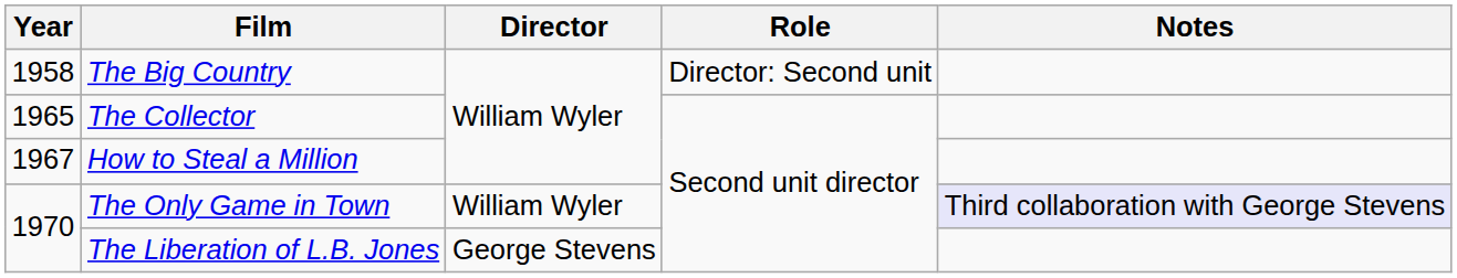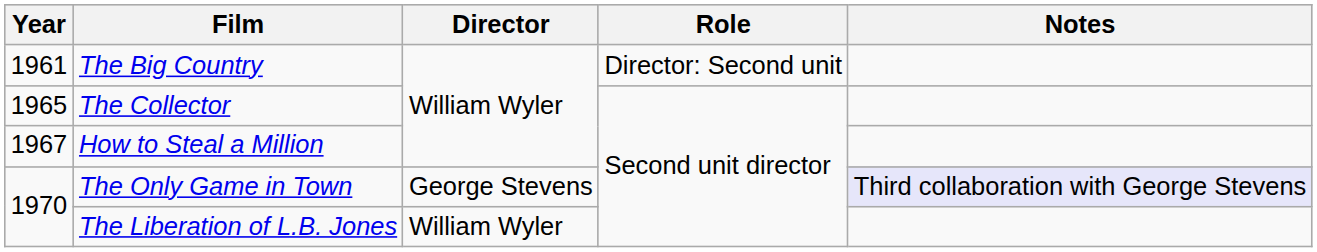The Big Country | Year: 1958 -> 1961
The Only Game in Town | Director: William Wyler -> George Stevens
The Liberation of L.B. Jones | Director: George Stevens -> William Wyler
